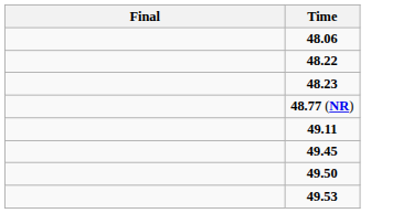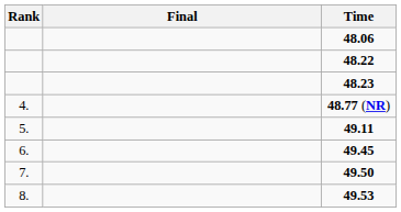+ column: Rank | 4. | 5. | 6. | 7. | 8.
